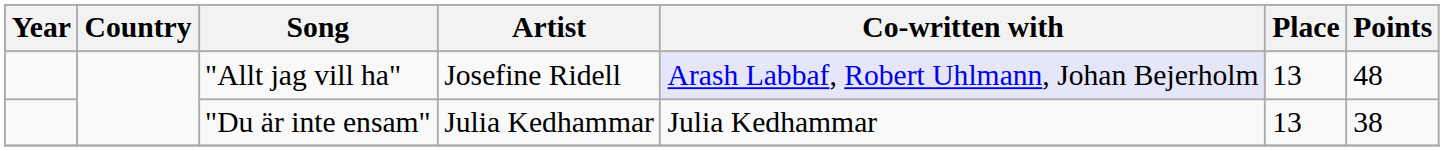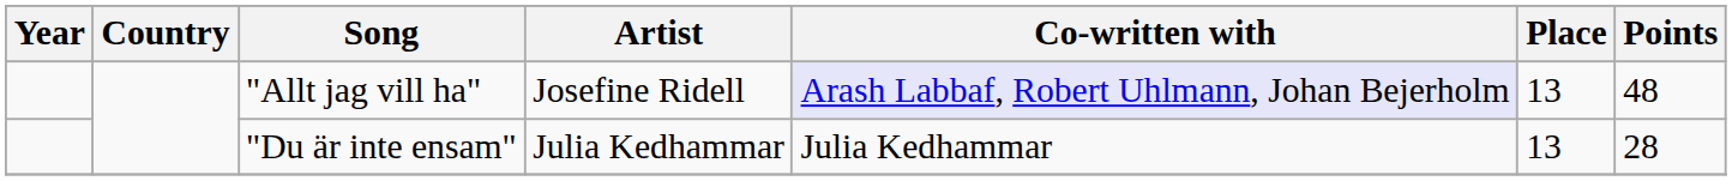"Du är inte ensam" | Points: 38 -> 28
